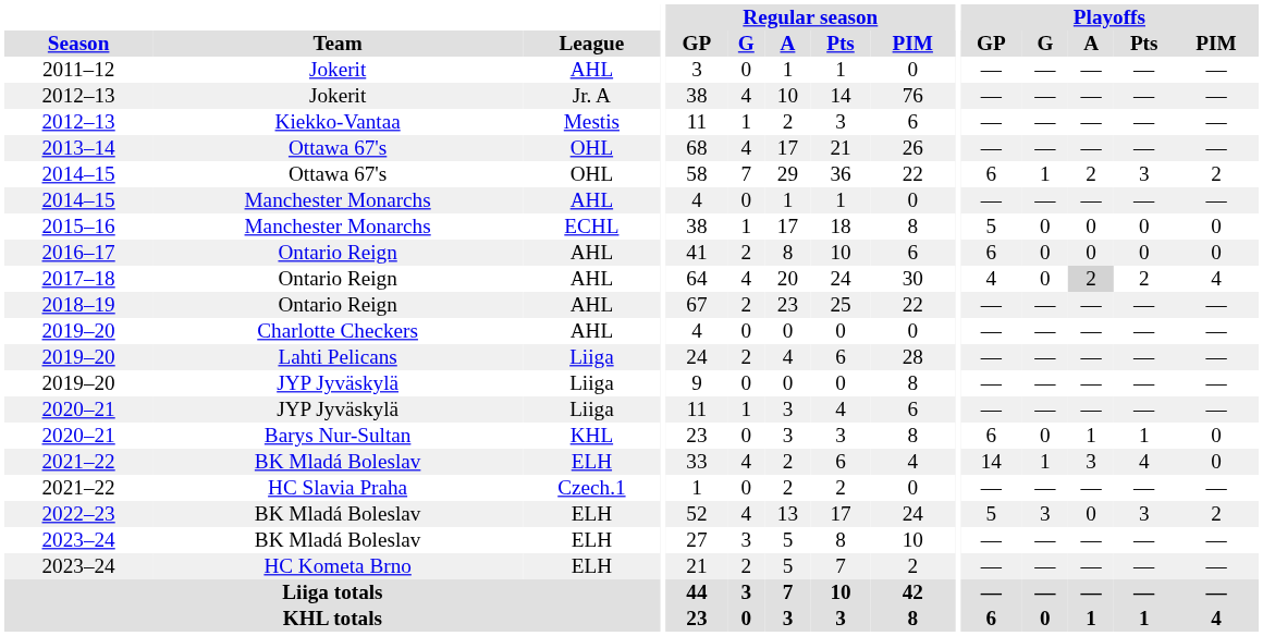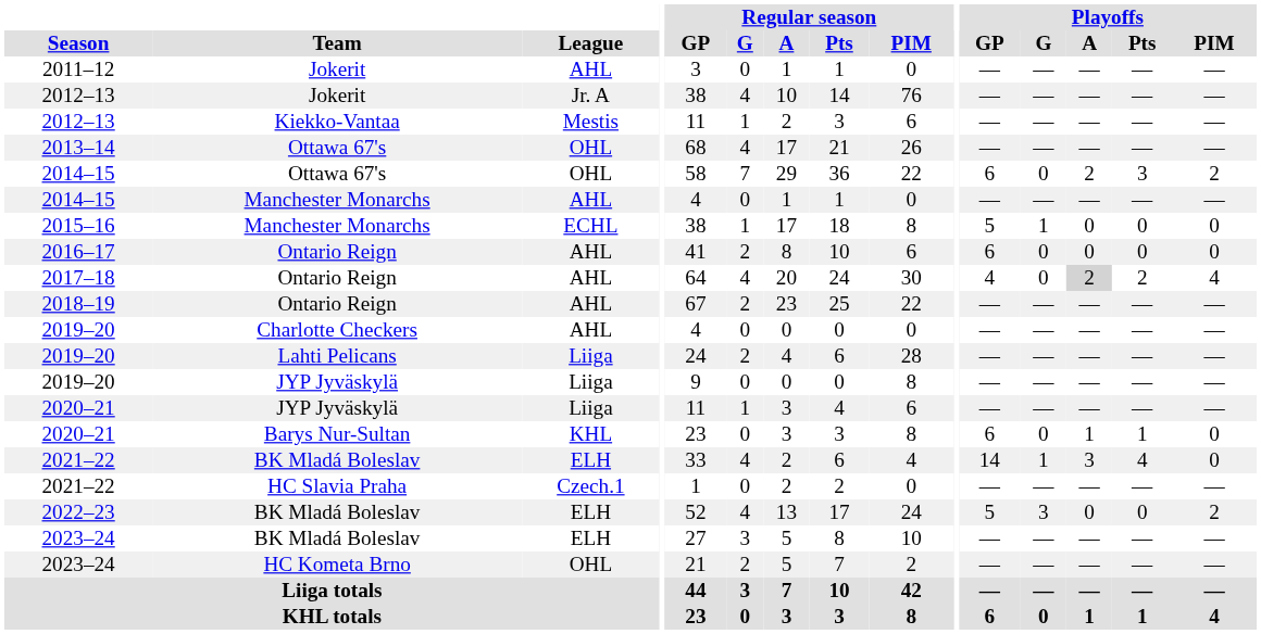2014–15 / Ottawa 67's | Playoffs / G: 1 -> 0
2015–16 | Playoffs / G: 0 -> 1
2022–23 | Playoffs / Pts: 3 -> 0
2023–24 / HC Kometa Brno | League: ELH -> OHL
